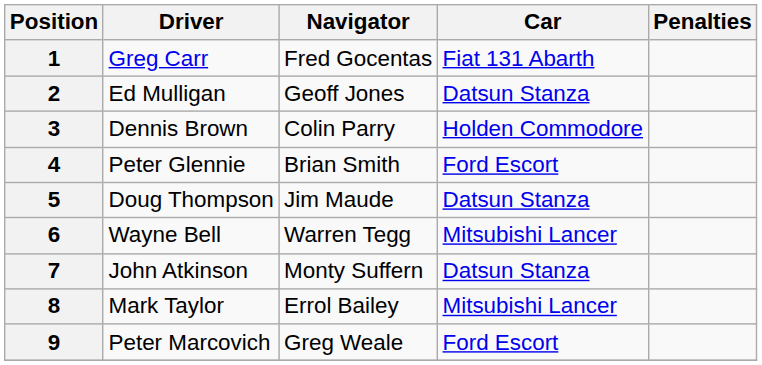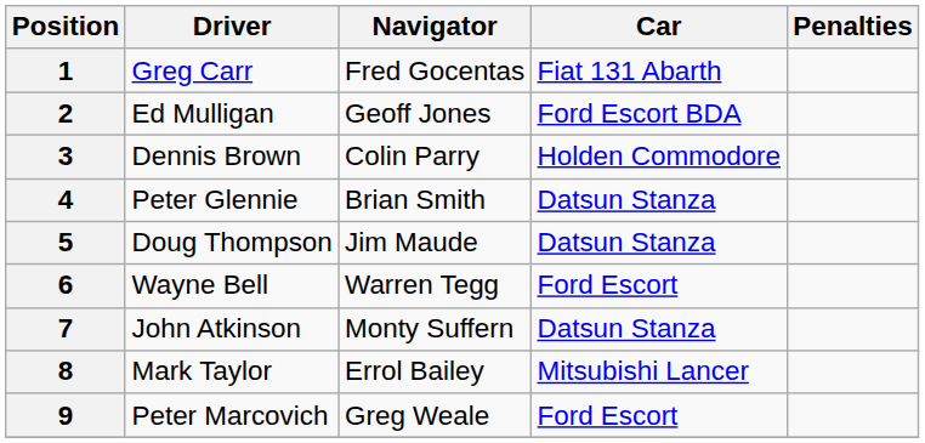2 | Car: Datsun Stanza -> Ford Escort BDA
4 | Car: Ford Escort -> Datsun Stanza
6 | Car: Mitsubishi Lancer -> Ford Escort
